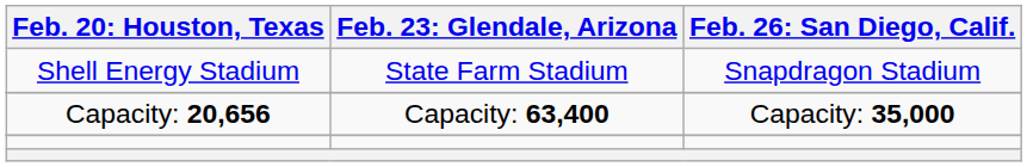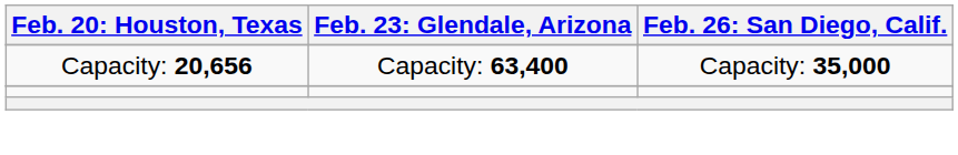- row: Shell Energy Stadium | State Farm Stadium | Snapdragon Stadium
